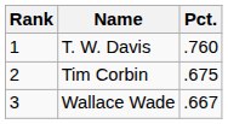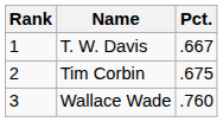T. W. Davis | Pct.: .760 -> .667
Wallace Wade | Pct.: .667 -> .760
